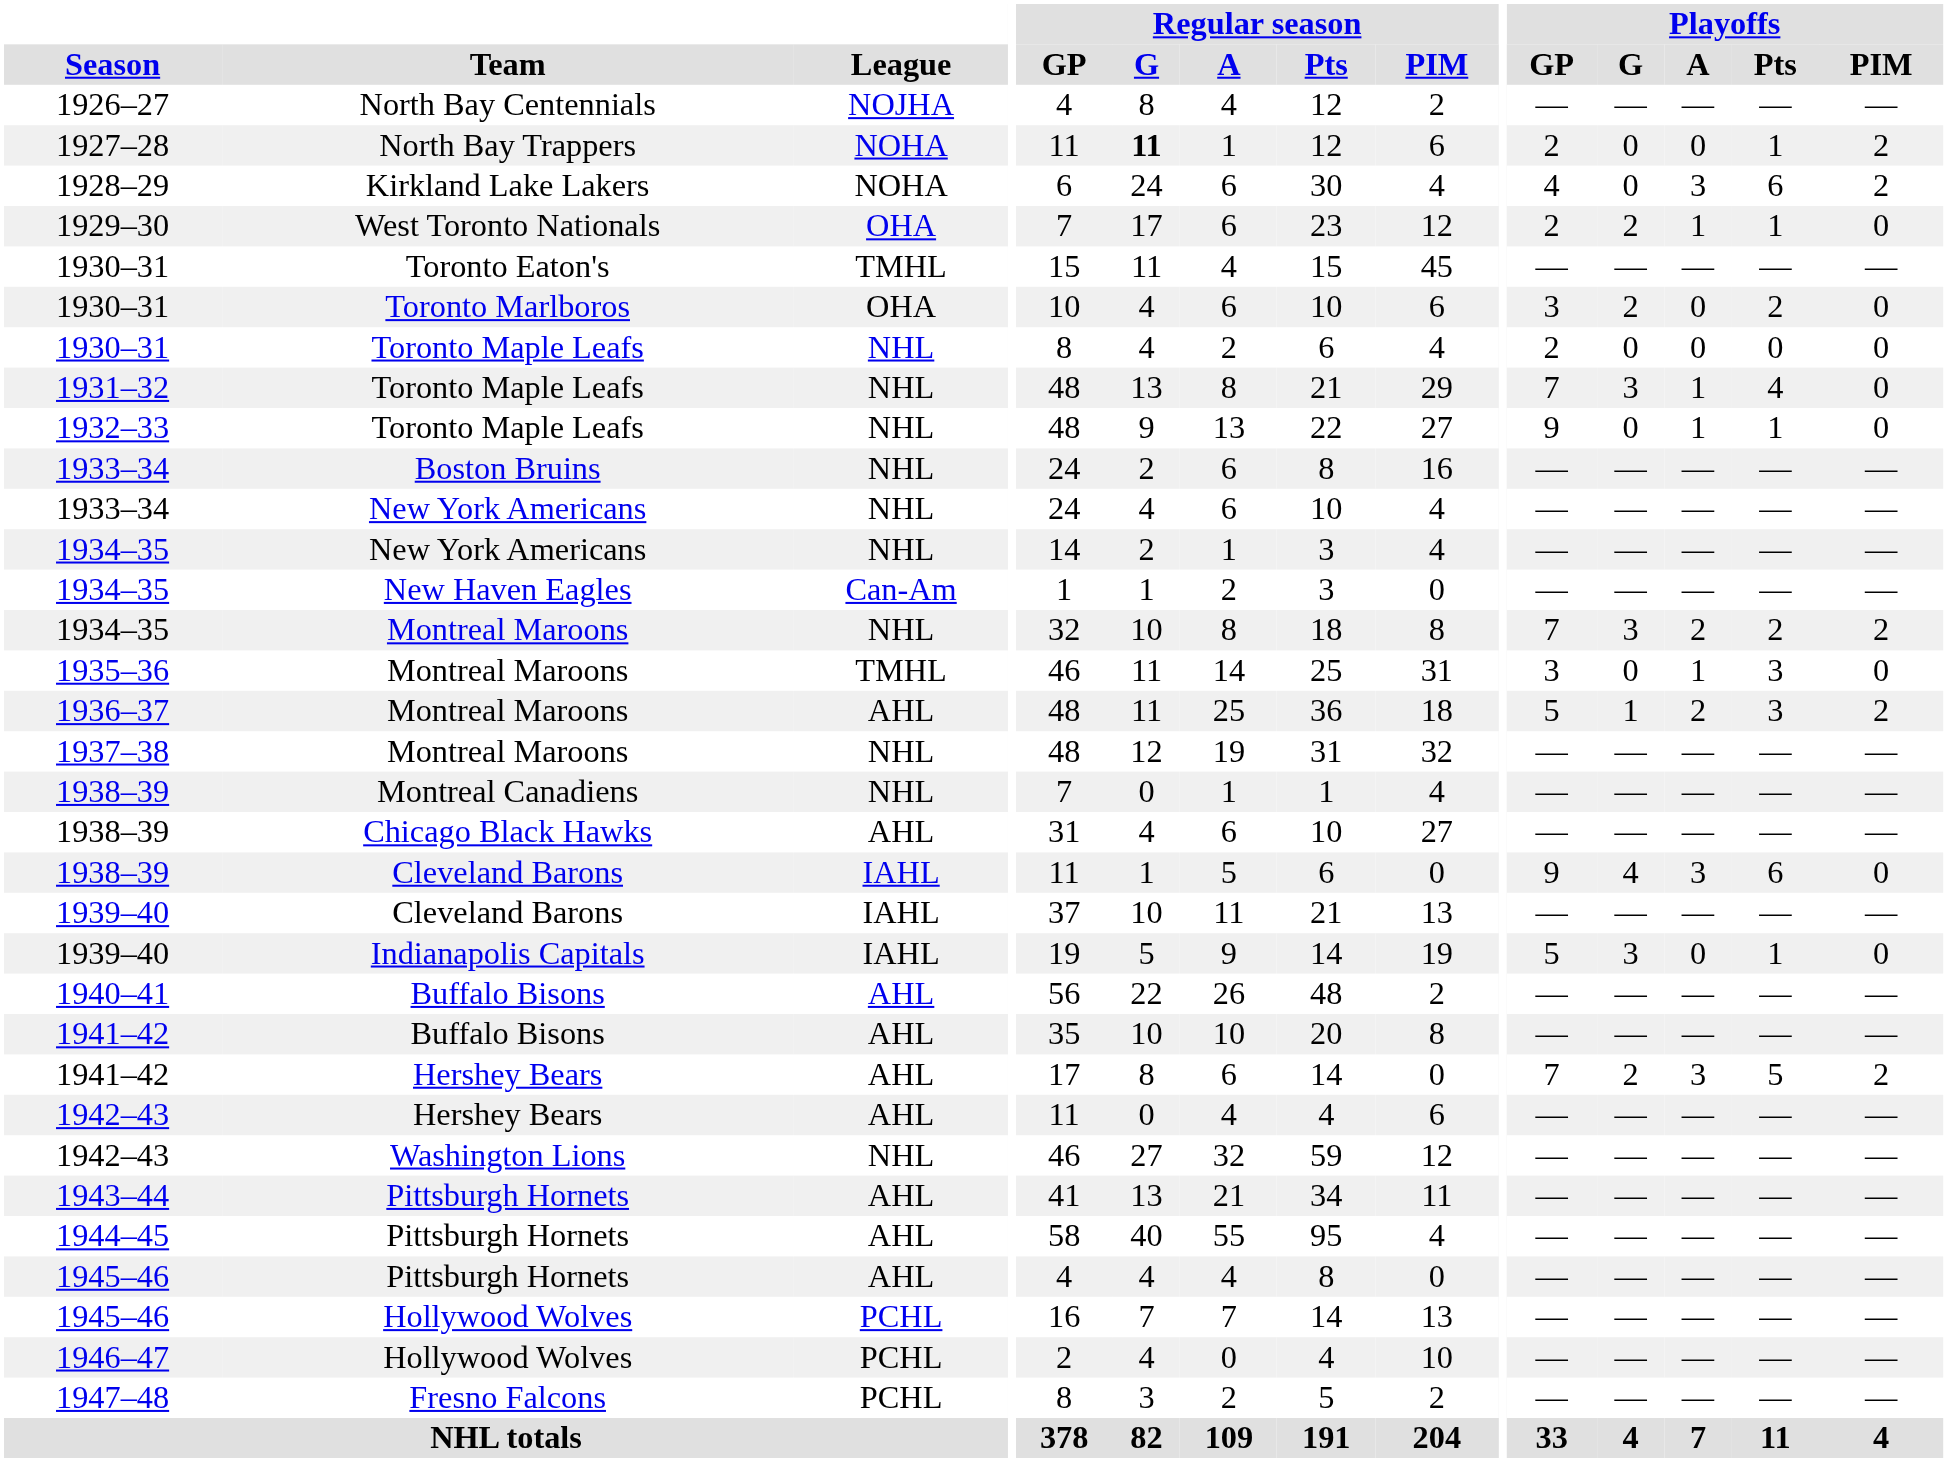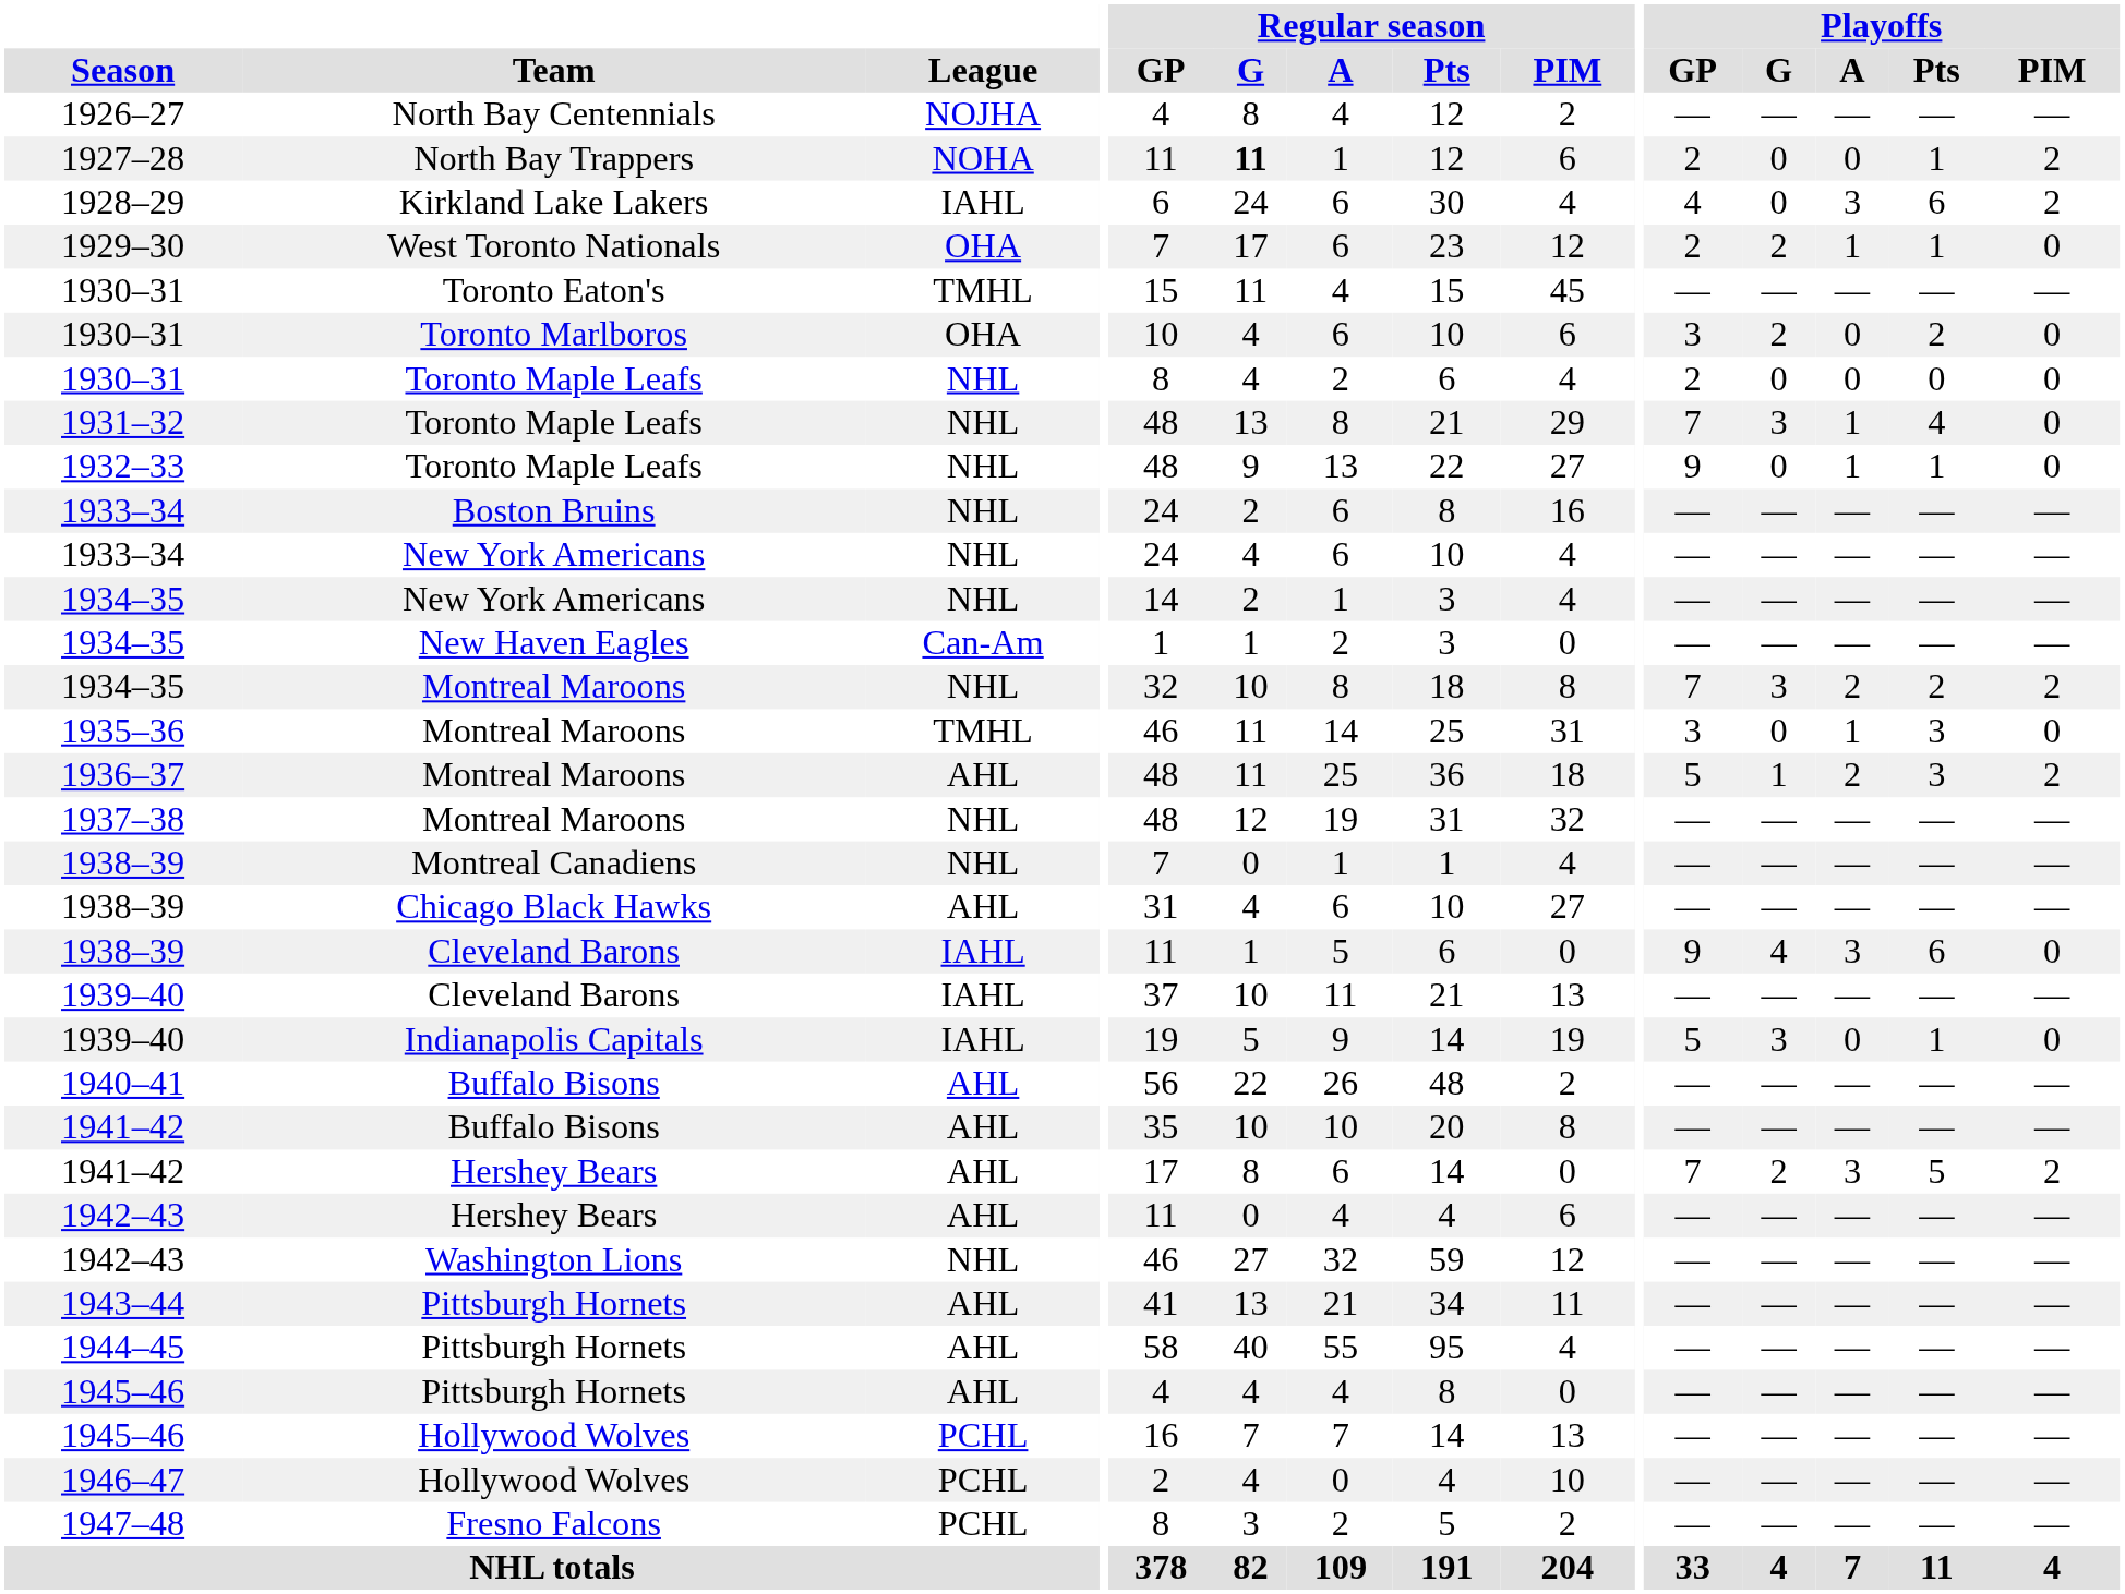1928–29 | League: NOHA -> IAHL
